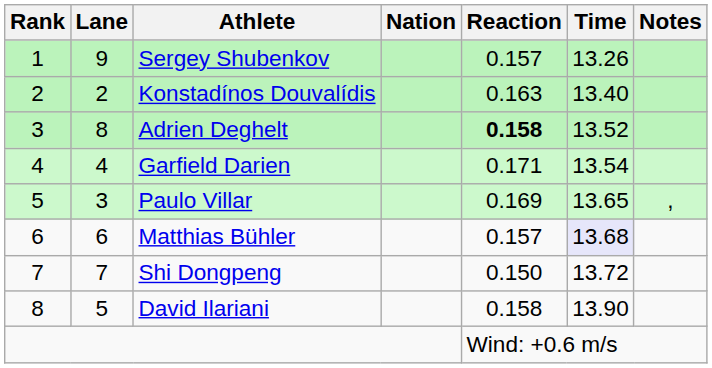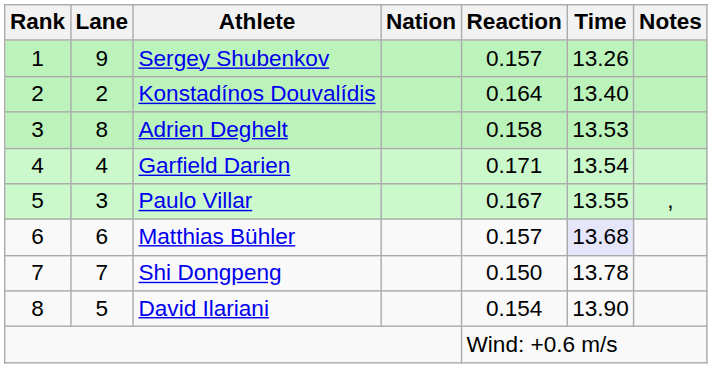Konstadínos Douvalídis | Reaction: 0.163 -> 0.164
Adrien Deghelt | Reaction: bold -> normal
Adrien Deghelt | Time: 13.52 -> 13.53
Paulo Villar | Reaction: 0.169 -> 0.167
Paulo Villar | Time: 13.65 -> 13.55
Shi Dongpeng | Time: 13.72 -> 13.78
David Ilariani | Reaction: 0.158 -> 0.154
